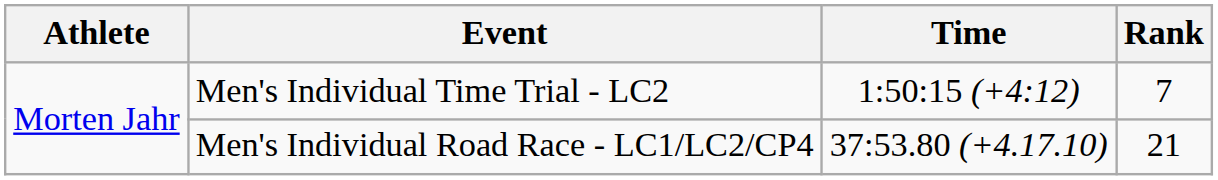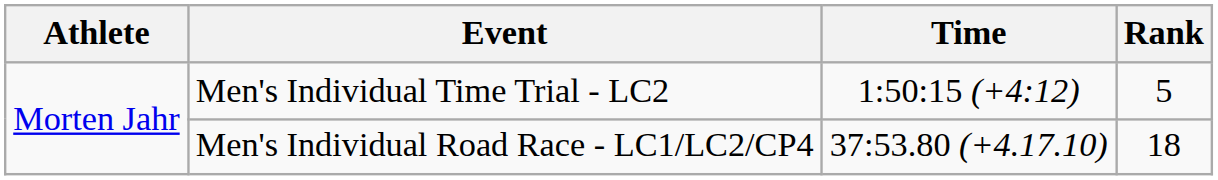Men's Individual Time Trial - LC2 | Rank: 7 -> 5
Men's Individual Road Race - LC1/LC2/CP4 | Rank: 21 -> 18
